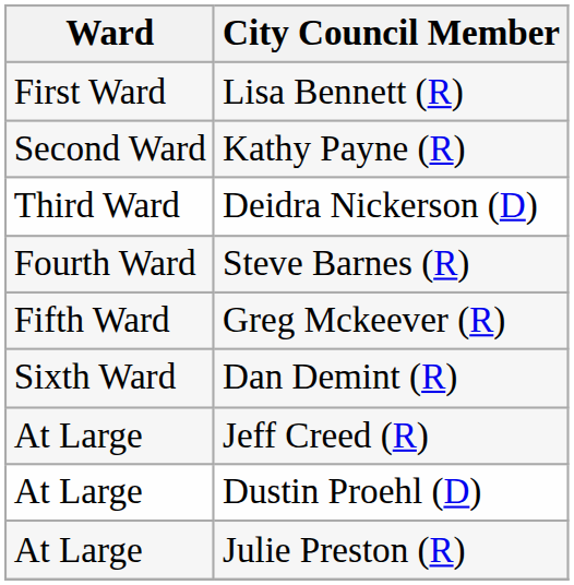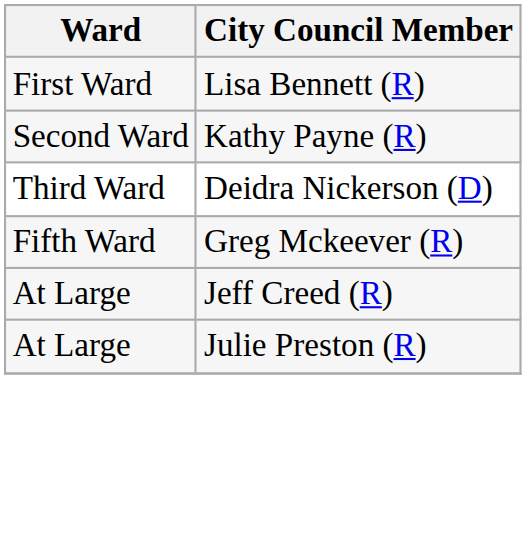- row: Fourth Ward | Steve Barnes (R)
- row: Sixth Ward | Dan Demint (R)
- row: At Large | Dustin Proehl (D)
